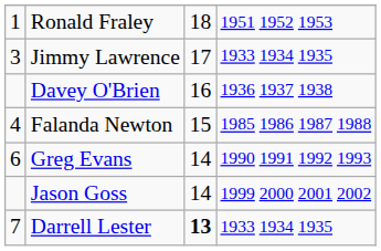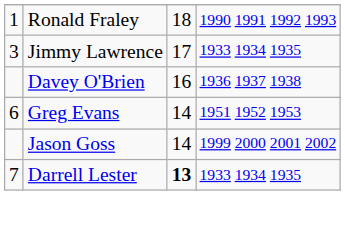Ronald Fraley | column 4: 1951 1952 1953 -> 1990 1991 1992 1993
- row: 4 | Falanda Newton | 15 | 1985 1986 1987 1988
Greg Evans | column 4: 1990 1991 1992 1993 -> 1951 1952 1953
